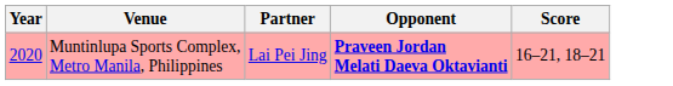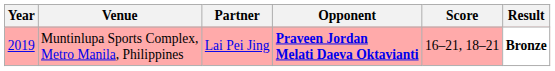+ column: Result | Bronze
Muntinlupa Sports Complex, Metro Manila, Philippines | Year: 2020 -> 2019
